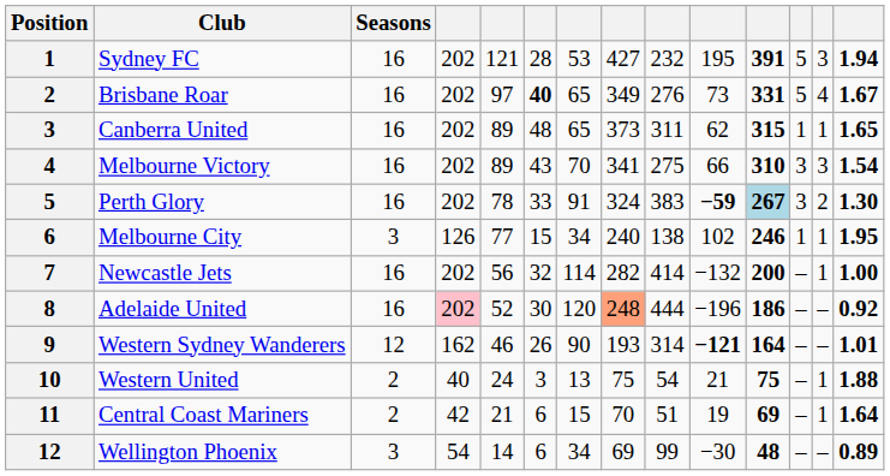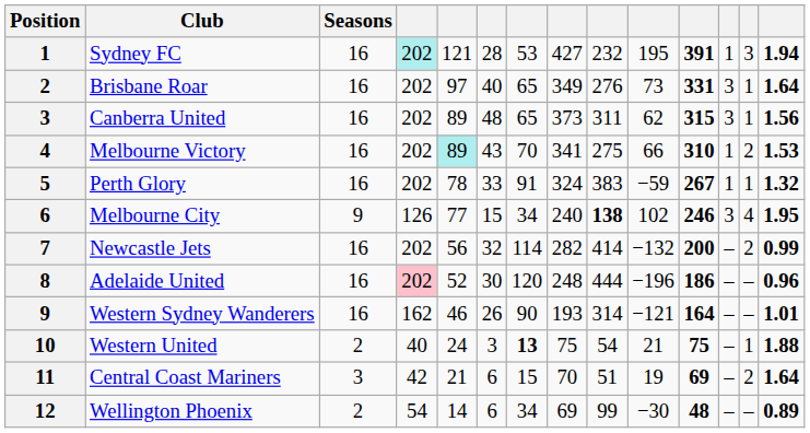Sydney FC | column 4: no background -> paleturquoise background
Sydney FC | column 12: 5 -> 1
Brisbane Roar | column 6: bold -> normal
Brisbane Roar | column 12: 5 -> 3
Brisbane Roar | column 13: 4 -> 1
Brisbane Roar | column 14: 1.67 -> 1.64
Canberra United | column 12: 1 -> 3
Canberra United | column 14: 1.65 -> 1.56
Melbourne Victory | column 5: no background -> paleturquoise background
Melbourne Victory | column 12: 3 -> 1
Melbourne Victory | column 13: 3 -> 2
Melbourne Victory | column 14: 1.54 -> 1.53
Perth Glory | column 10: bold -> normal
Perth Glory | column 11: lightblue background -> no background
Perth Glory | column 12: 3 -> 1
Perth Glory | column 13: 2 -> 1
Perth Glory | column 14: 1.30 -> 1.32
Melbourne City | Seasons: 3 -> 9
Melbourne City | column 9: normal -> bold
Melbourne City | column 12: 1 -> 3
Melbourne City | column 13: 1 -> 4
Newcastle Jets | column 13: 1 -> 2
Newcastle Jets | column 14: 1.00 -> 0.99
Adelaide United | column 8: lightsalmon background -> no background
Adelaide United | column 14: 0.92 -> 0.96
Western Sydney Wanderers | Seasons: 12 -> 16
Western Sydney Wanderers | column 10: bold -> normal
Western United | column 7: normal -> bold
Central Coast Mariners | Seasons: 2 -> 3
Central Coast Mariners | column 13: 1 -> 2
Wellington Phoenix | Seasons: 3 -> 2
